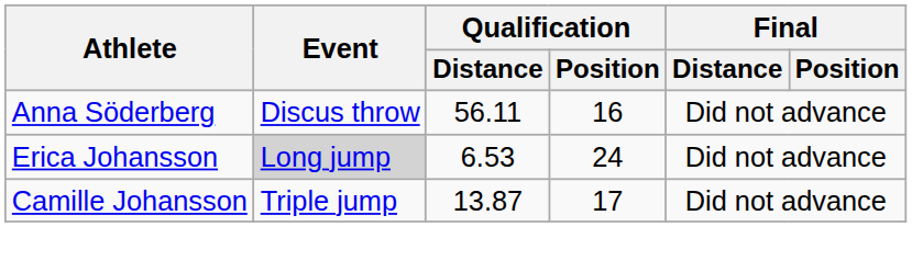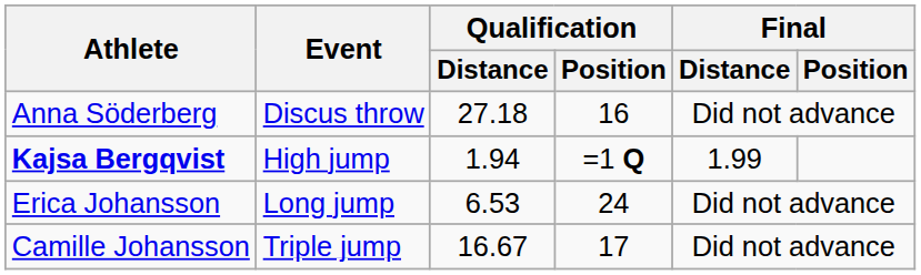Anna Söderberg | Qualification / Distance: 56.11 -> 27.18
+ row: Kajsa Bergqvist | High jump | 1.94 | =1 Q | 1.99
Erica Johansson | Event: lightgrey background -> no background
Camille Johansson | Qualification / Distance: 13.87 -> 16.67
